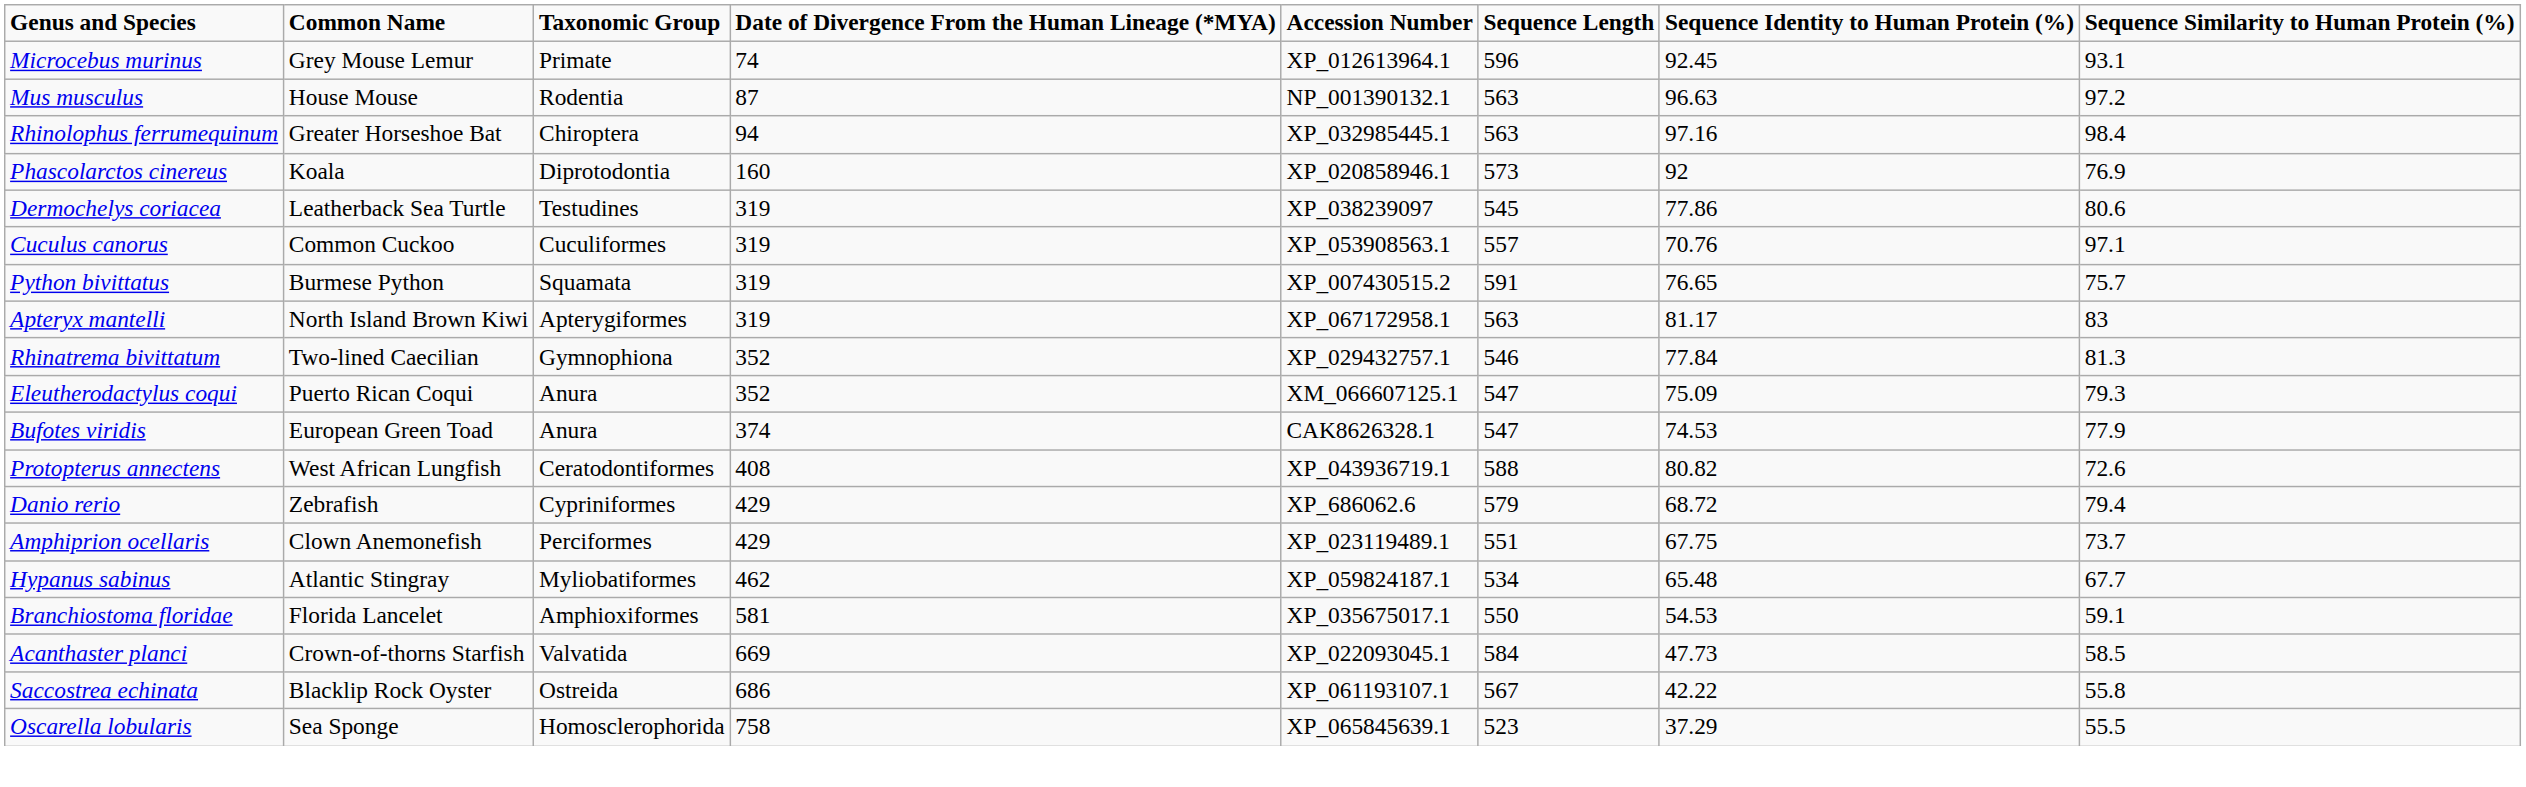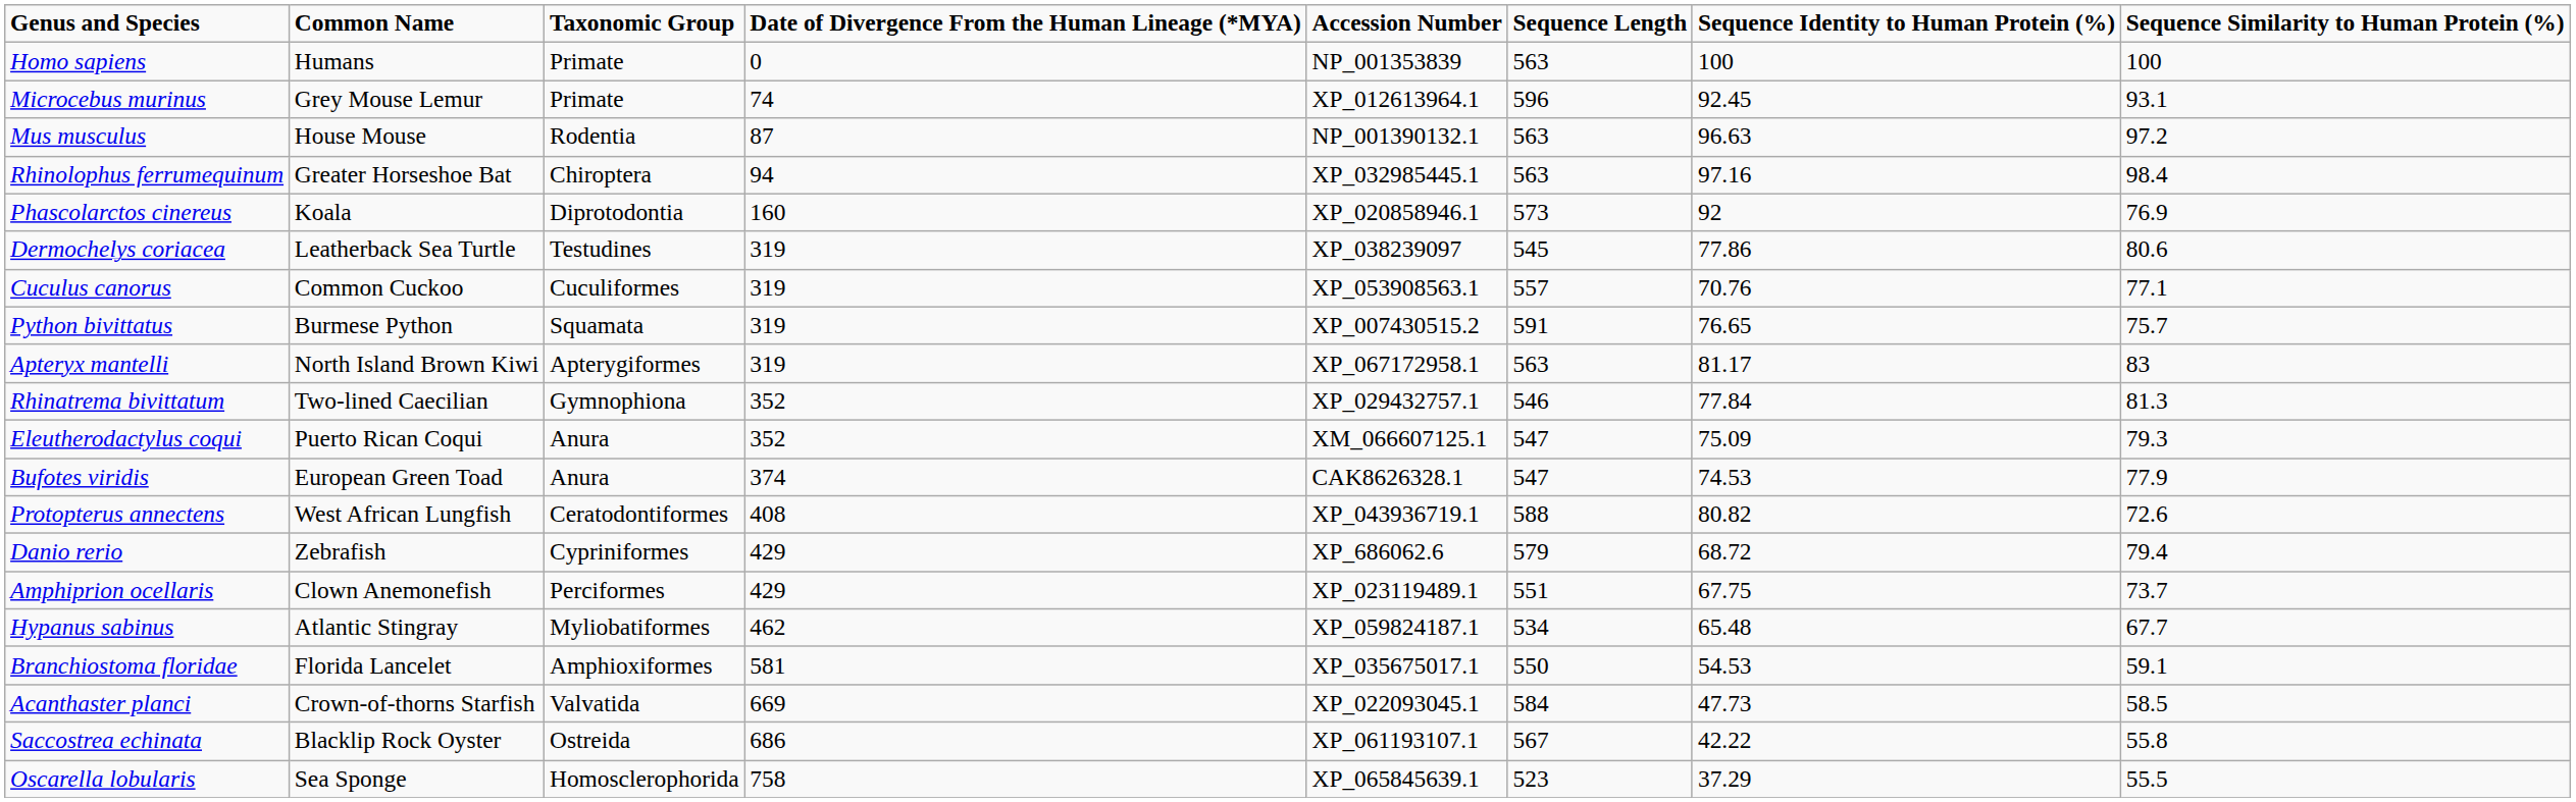+ row: Homo sapiens | Humans | Primate | 0 | NP_001353839 | 563 | 100 | 100
Cuculus canorus | Sequence Similarity to Human Protein (%): 97.1 -> 77.1
